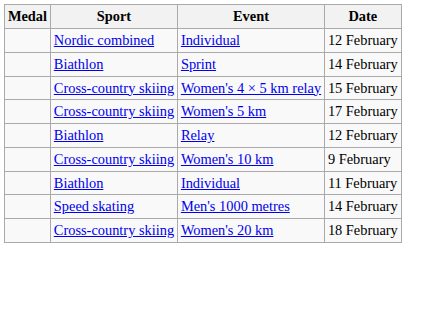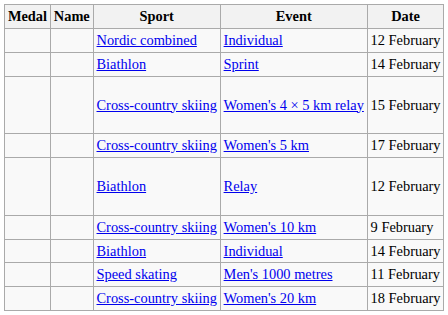+ column: Name
Biathlon / Individual | Date: 11 February -> 14 February
Men's 1000 metres | Date: 14 February -> 11 February
